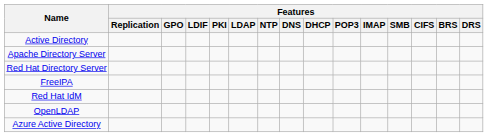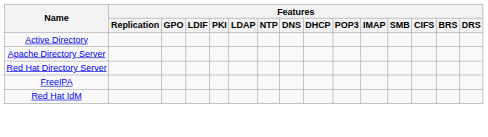- row: OpenLDAP
- row: Azure Active Directory
